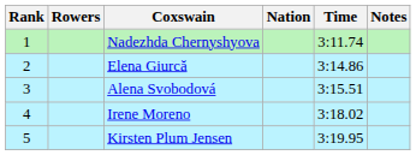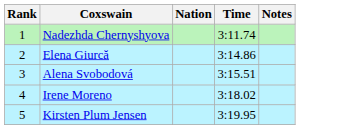- column: Rowers
